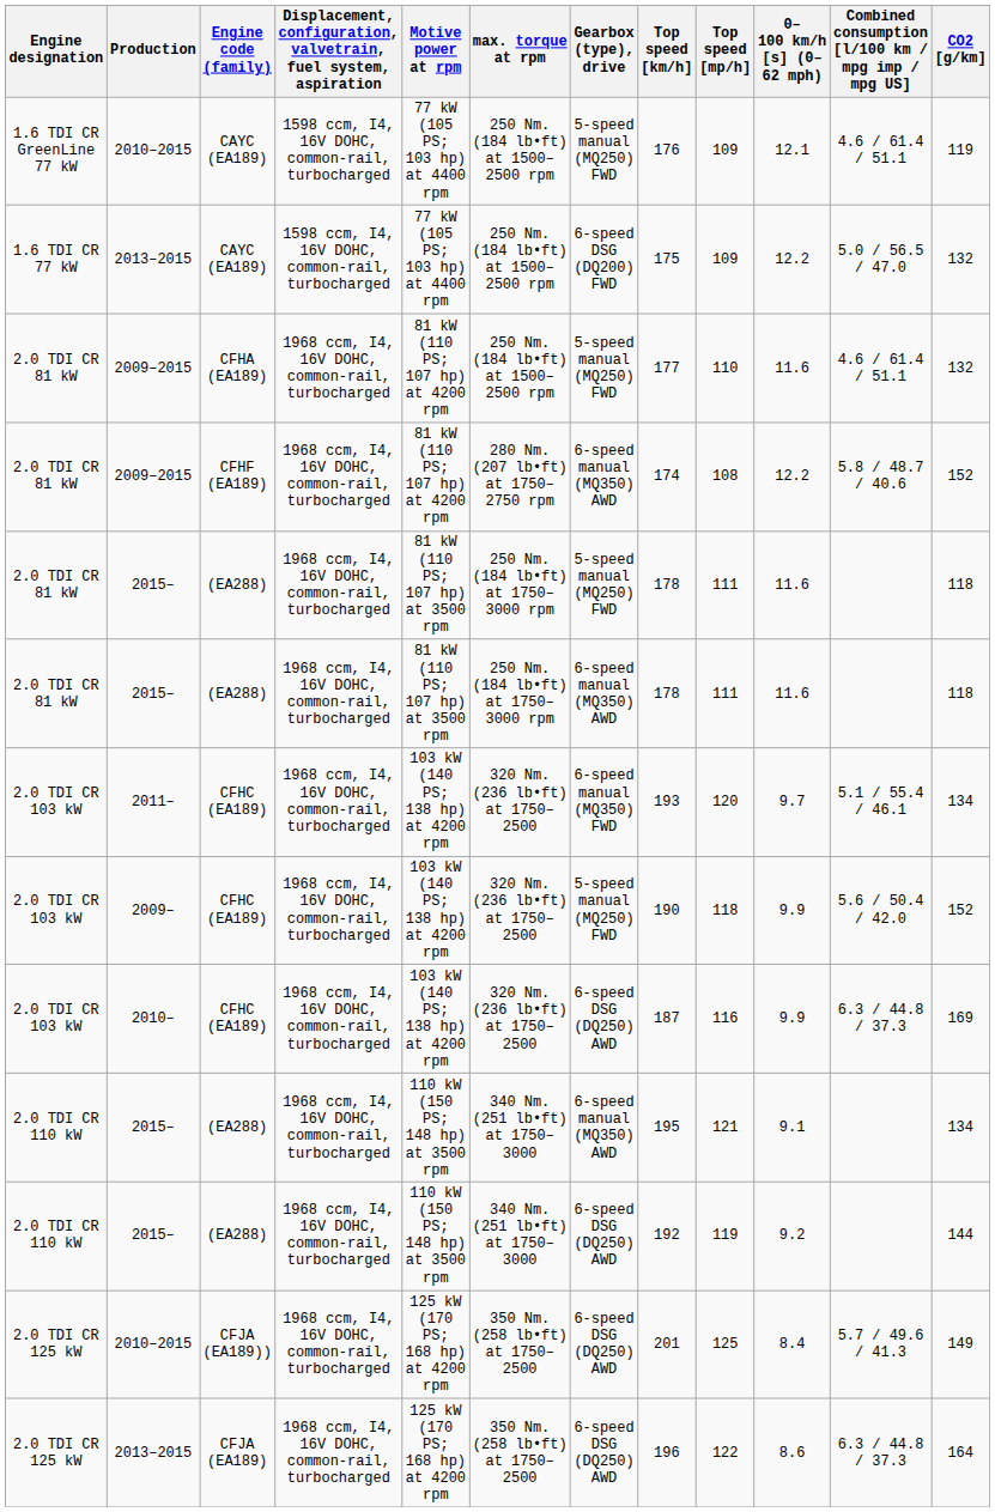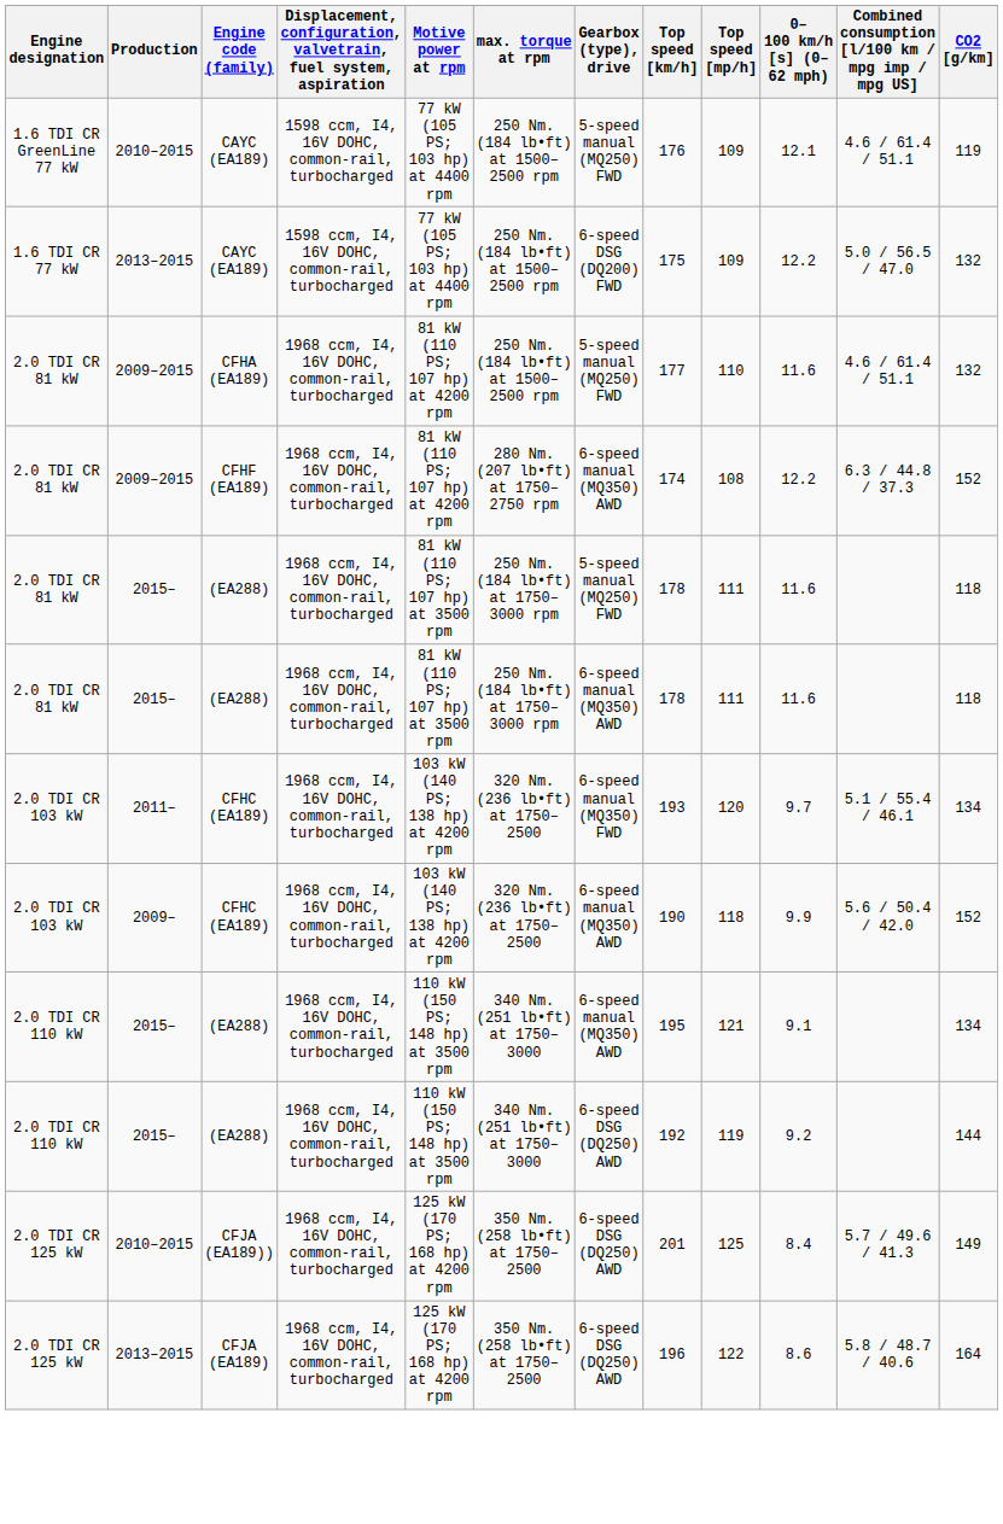2009–2015 / CFHF (EA189) | Combined consumption [l/100 km / mpg imp / mpg US]: 5.8 / 48.7 / 40.6 -> 6.3 / 44.8 / 37.3
2009– | Gearbox (type), drive: 5-speed manual (MQ250) FWD -> 6-speed manual (MQ350) AWD
- row: 2.0 TDI CR 103 kW | 2010– | CFHC (EA189) | 1968 ccm, I4, 16V DOHC, common-rail, turbocharged | 103 kW (140 PS; 138 hp) at 4200 rpm | 320 Nm. (236 lb•ft) at 1750–2500 | 6-speed DSG (DQ250) AWD | 187 | 116 | 9.9 | 6.3 / 44.8 / 37.3 | 169
2013–2015 / CFJA (EA189) | Combined consumption [l/100 km / mpg imp / mpg US]: 6.3 / 44.8 / 37.3 -> 5.8 / 48.7 / 40.6
